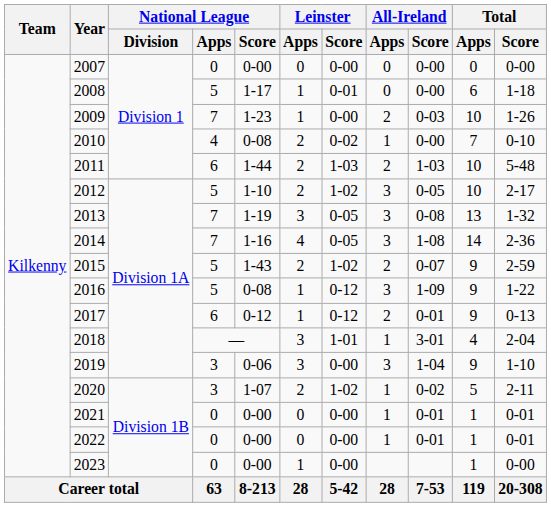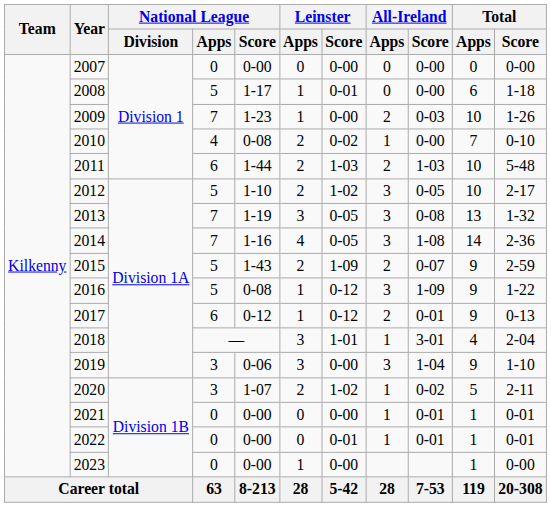2015 | Leinster / Score: 1-02 -> 1-09
2022 | Leinster / Score: 0-00 -> 0-01
